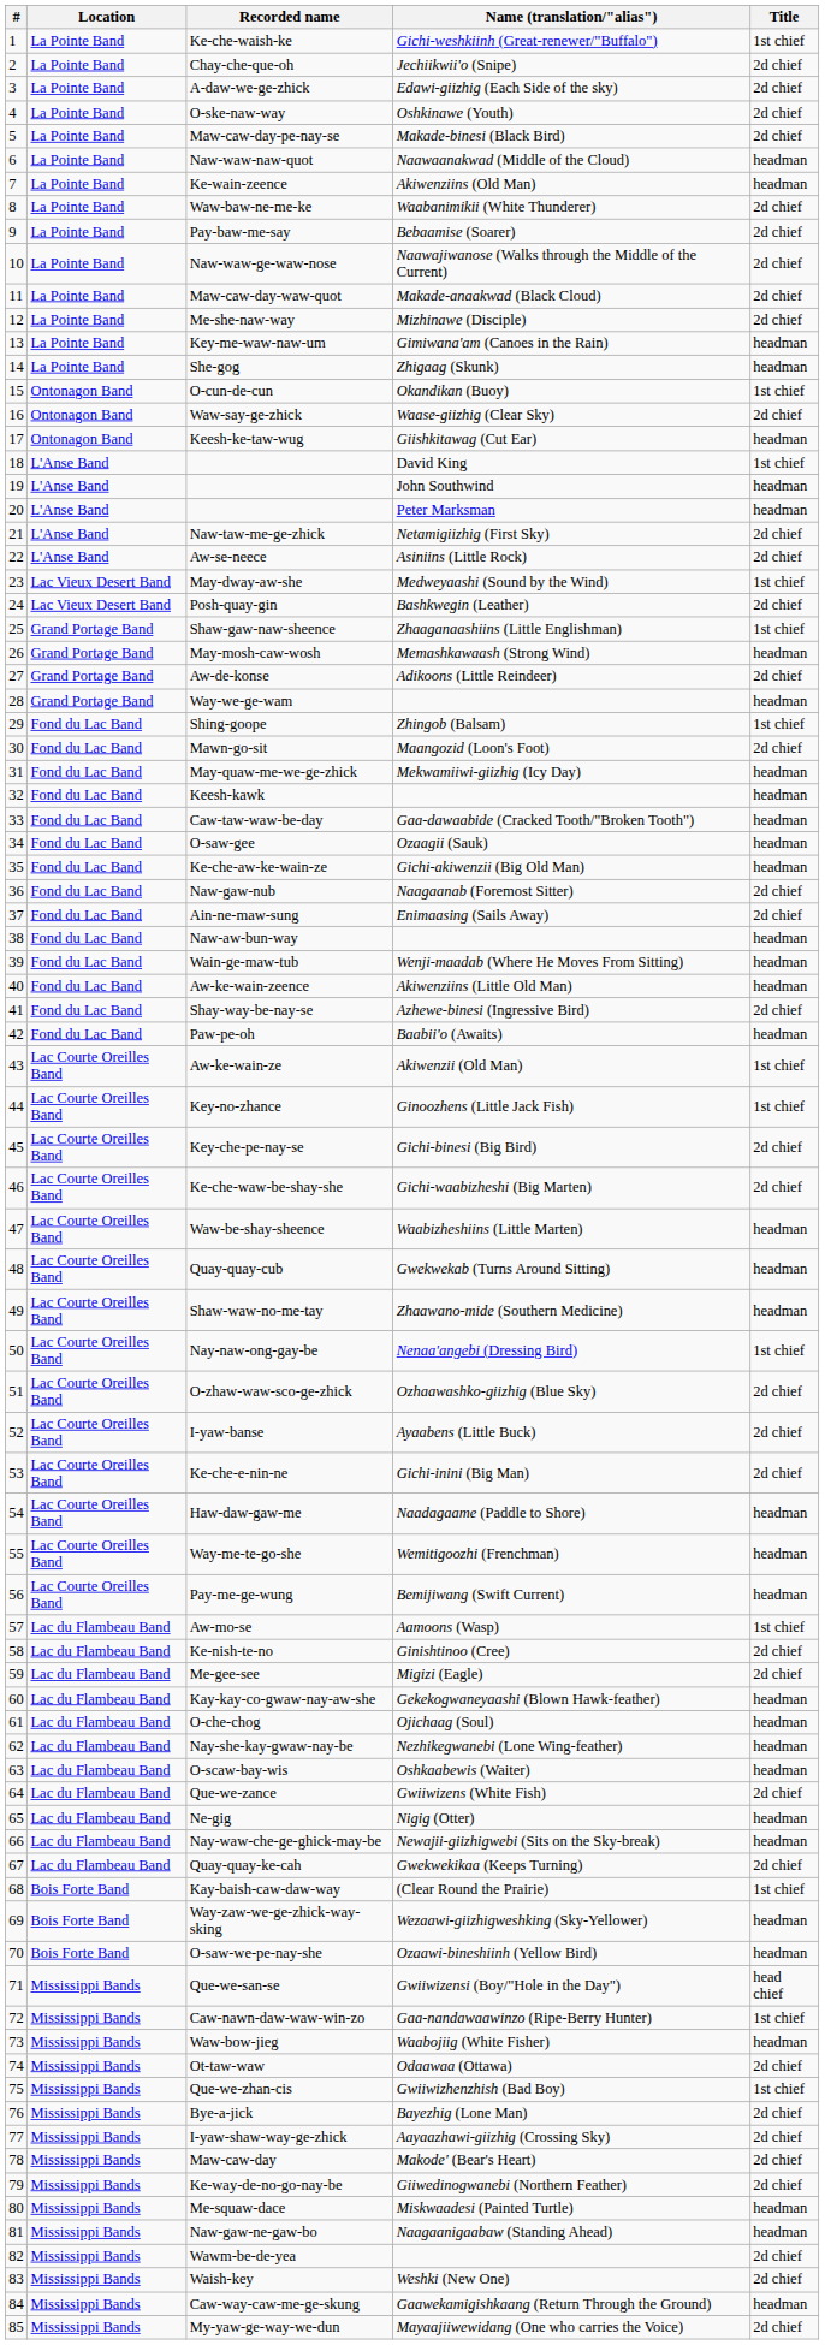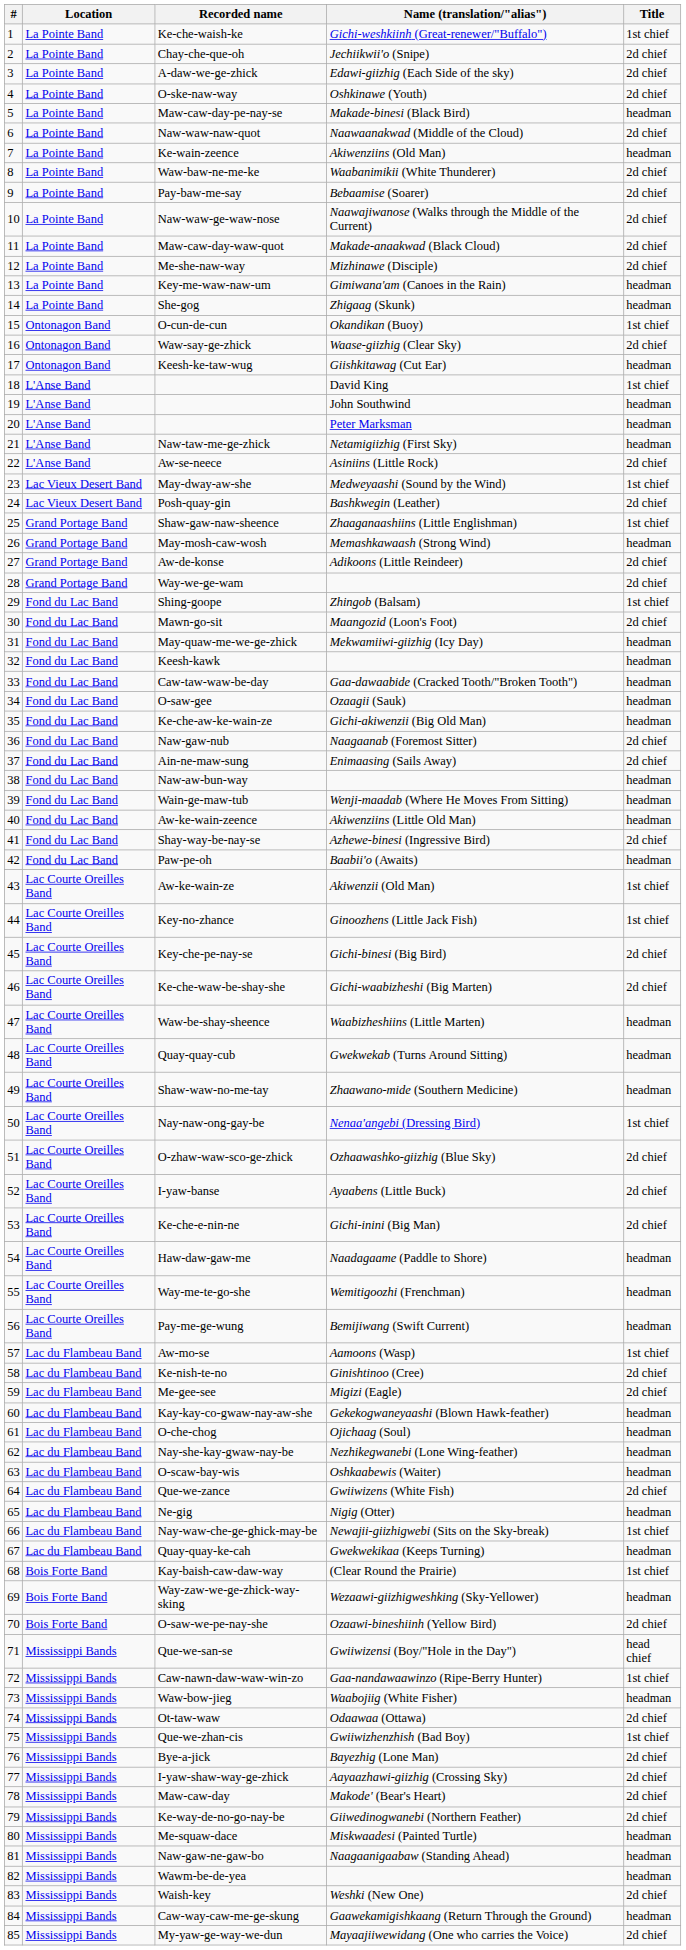Maw-caw-day-pe-nay-se | Title: 2d chief -> headman
Naw-waw-naw-quot | Title: headman -> 2d chief
Naw-taw-me-ge-zhick | Title: 2d chief -> headman
Way-we-ge-wam | Title: headman -> 2d chief
Nay-waw-che-ge-ghick-may-be | Title: headman -> 1st chief
Quay-quay-ke-cah | Title: 2d chief -> headman
O-saw-we-pe-nay-she | Title: headman -> 2d chief
Wawm-be-de-yea | Title: 2d chief -> headman
